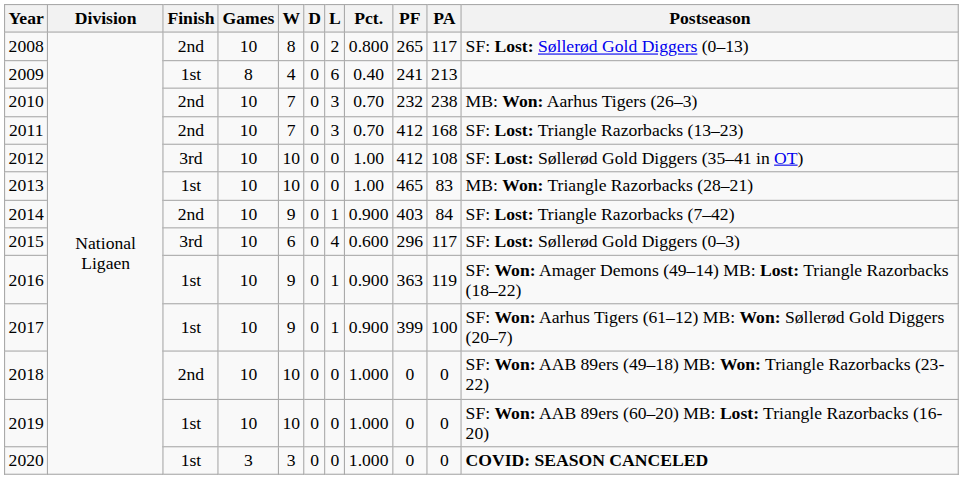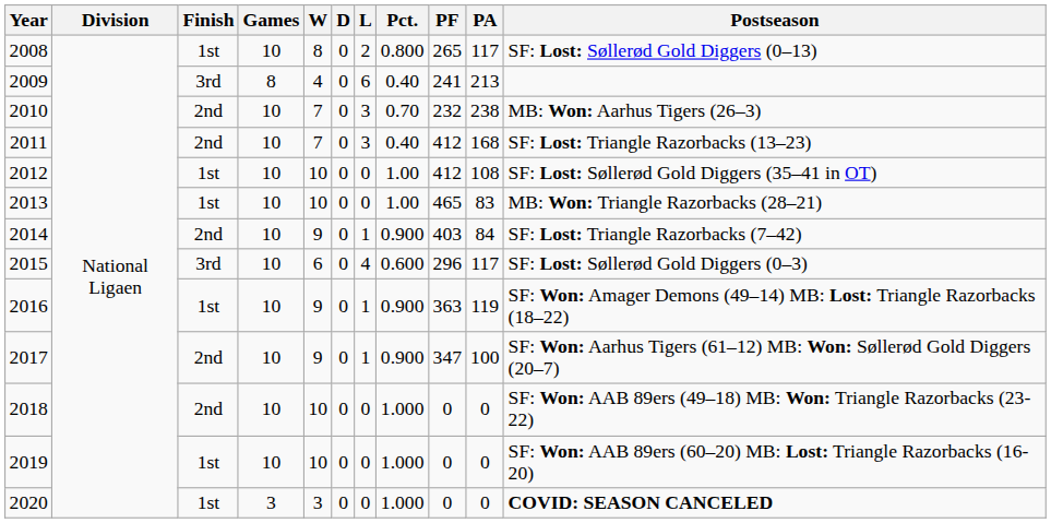2008 | Finish: 2nd -> 1st
2009 | Finish: 1st -> 3rd
2011 | Pct.: 0.70 -> 0.40
2012 | Finish: 3rd -> 1st
2017 | Finish: 1st -> 2nd
2017 | PF: 399 -> 347
